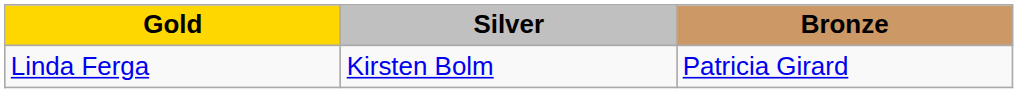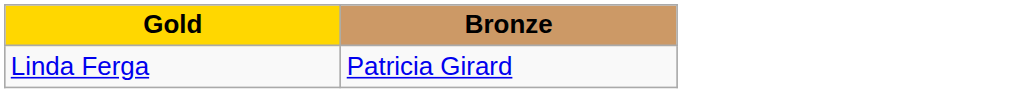- column: Silver | Kirsten Bolm
